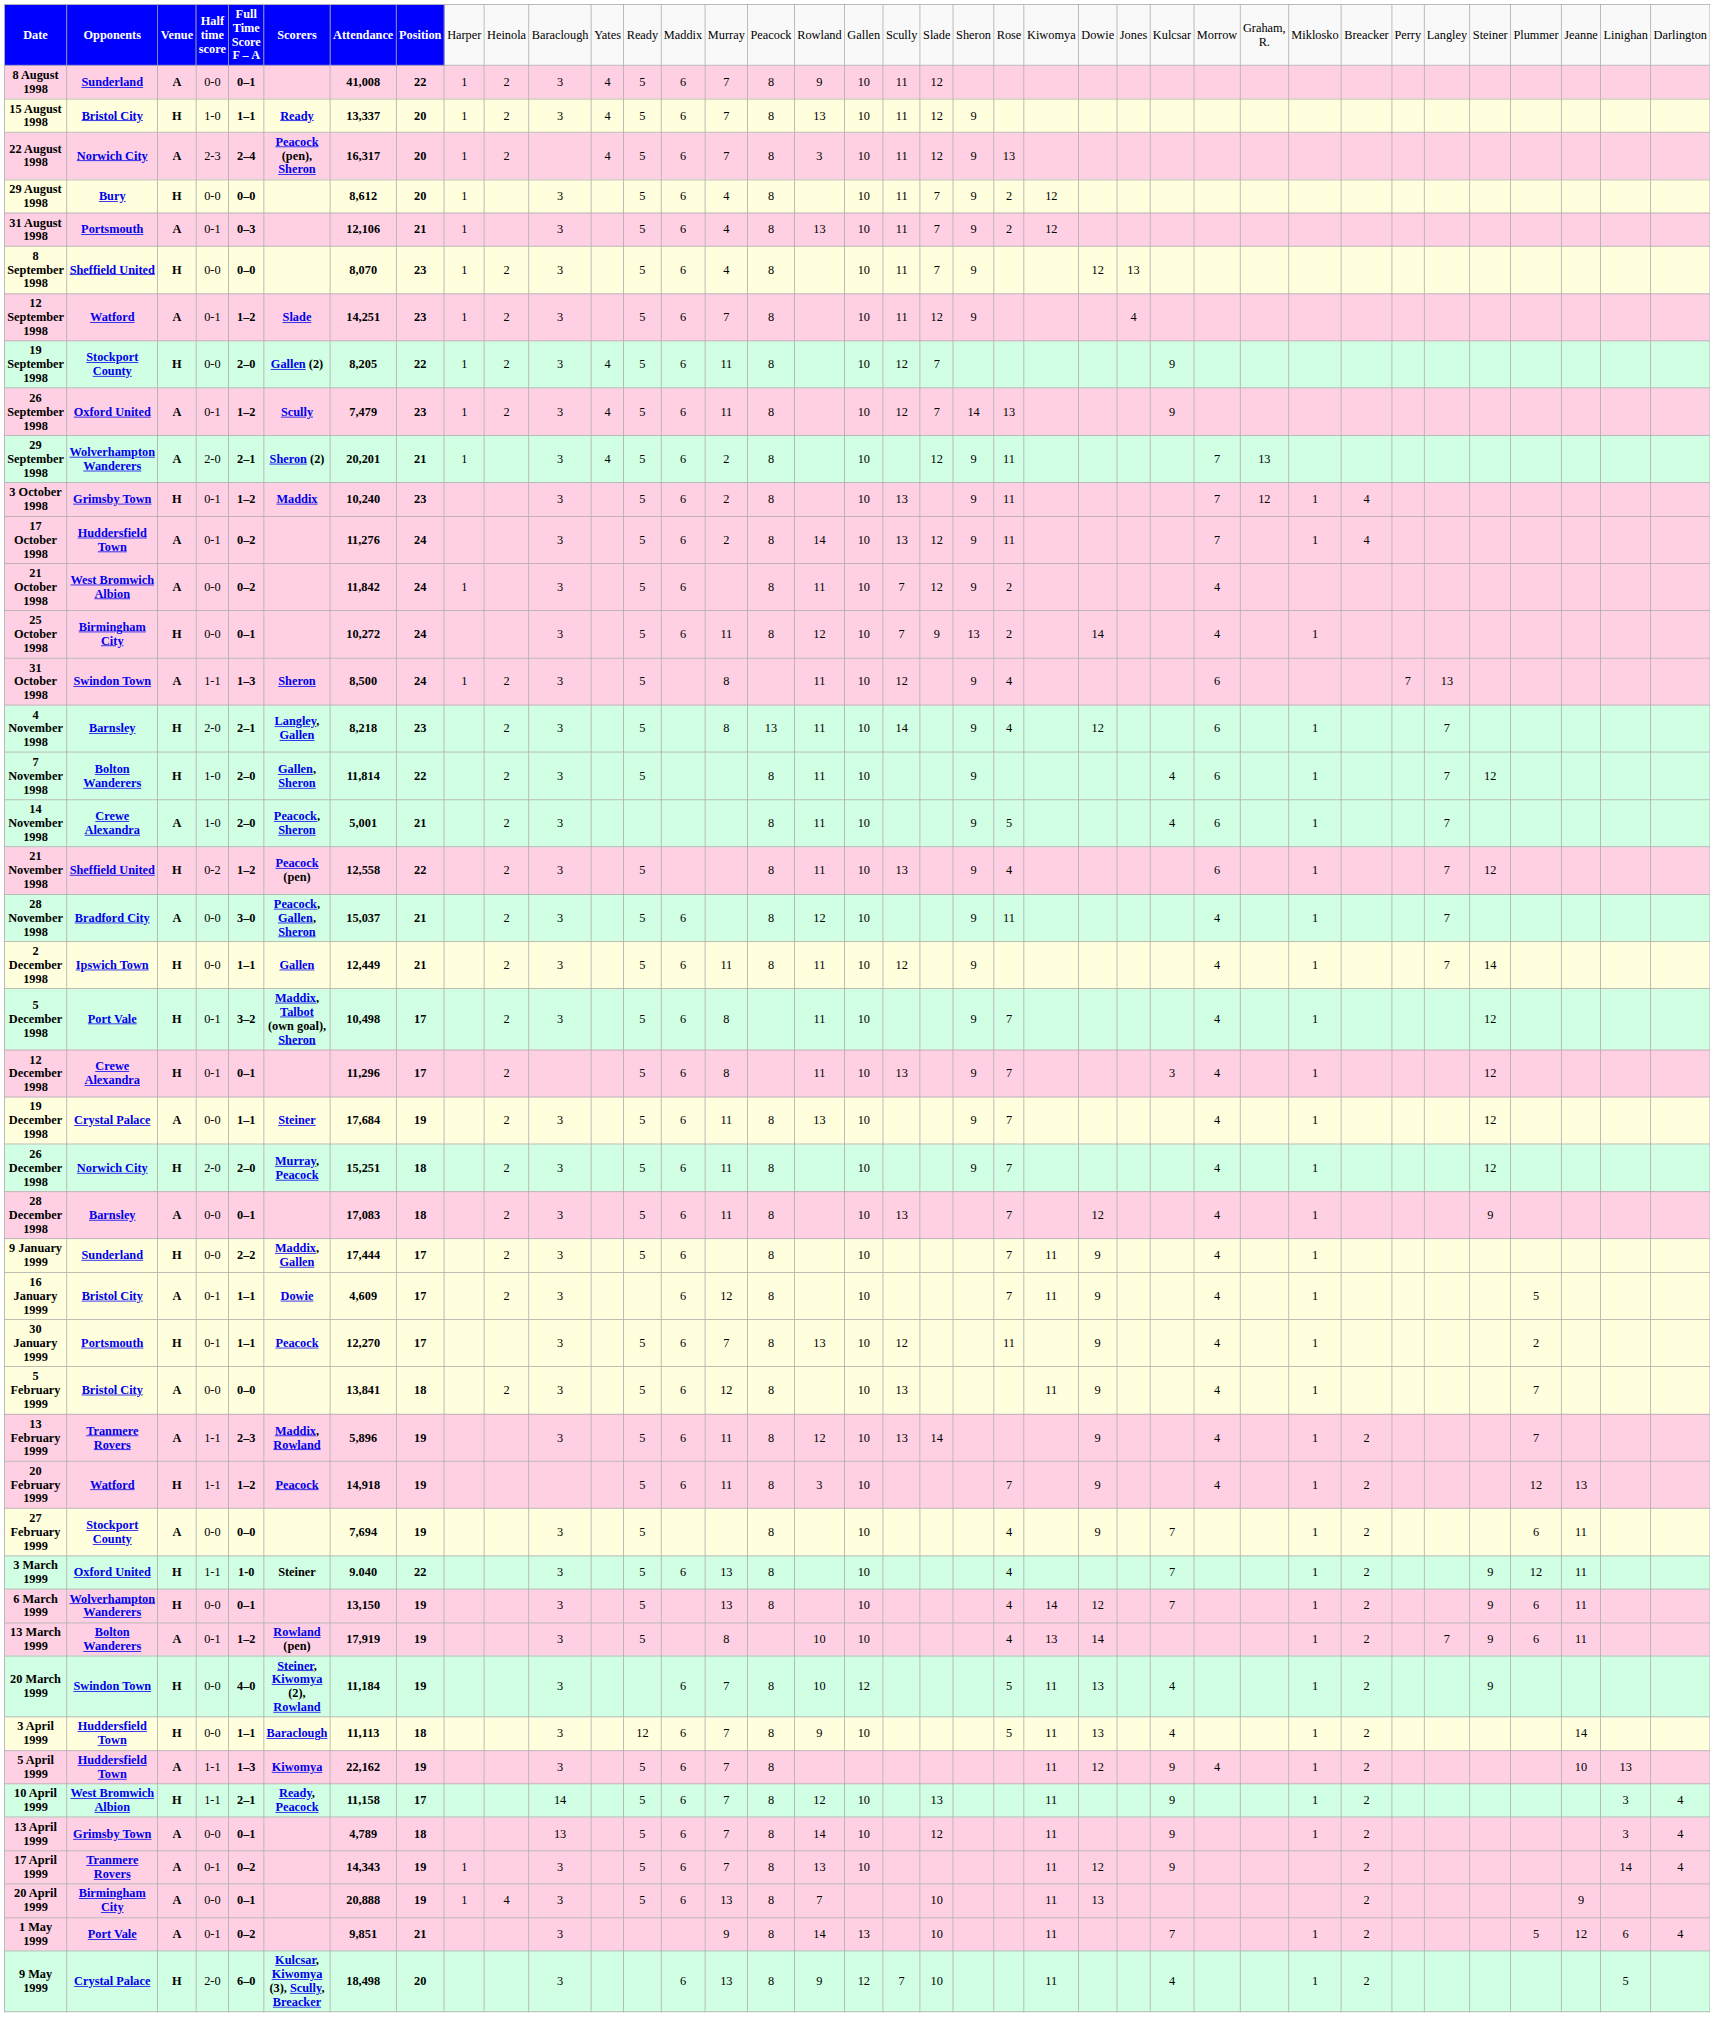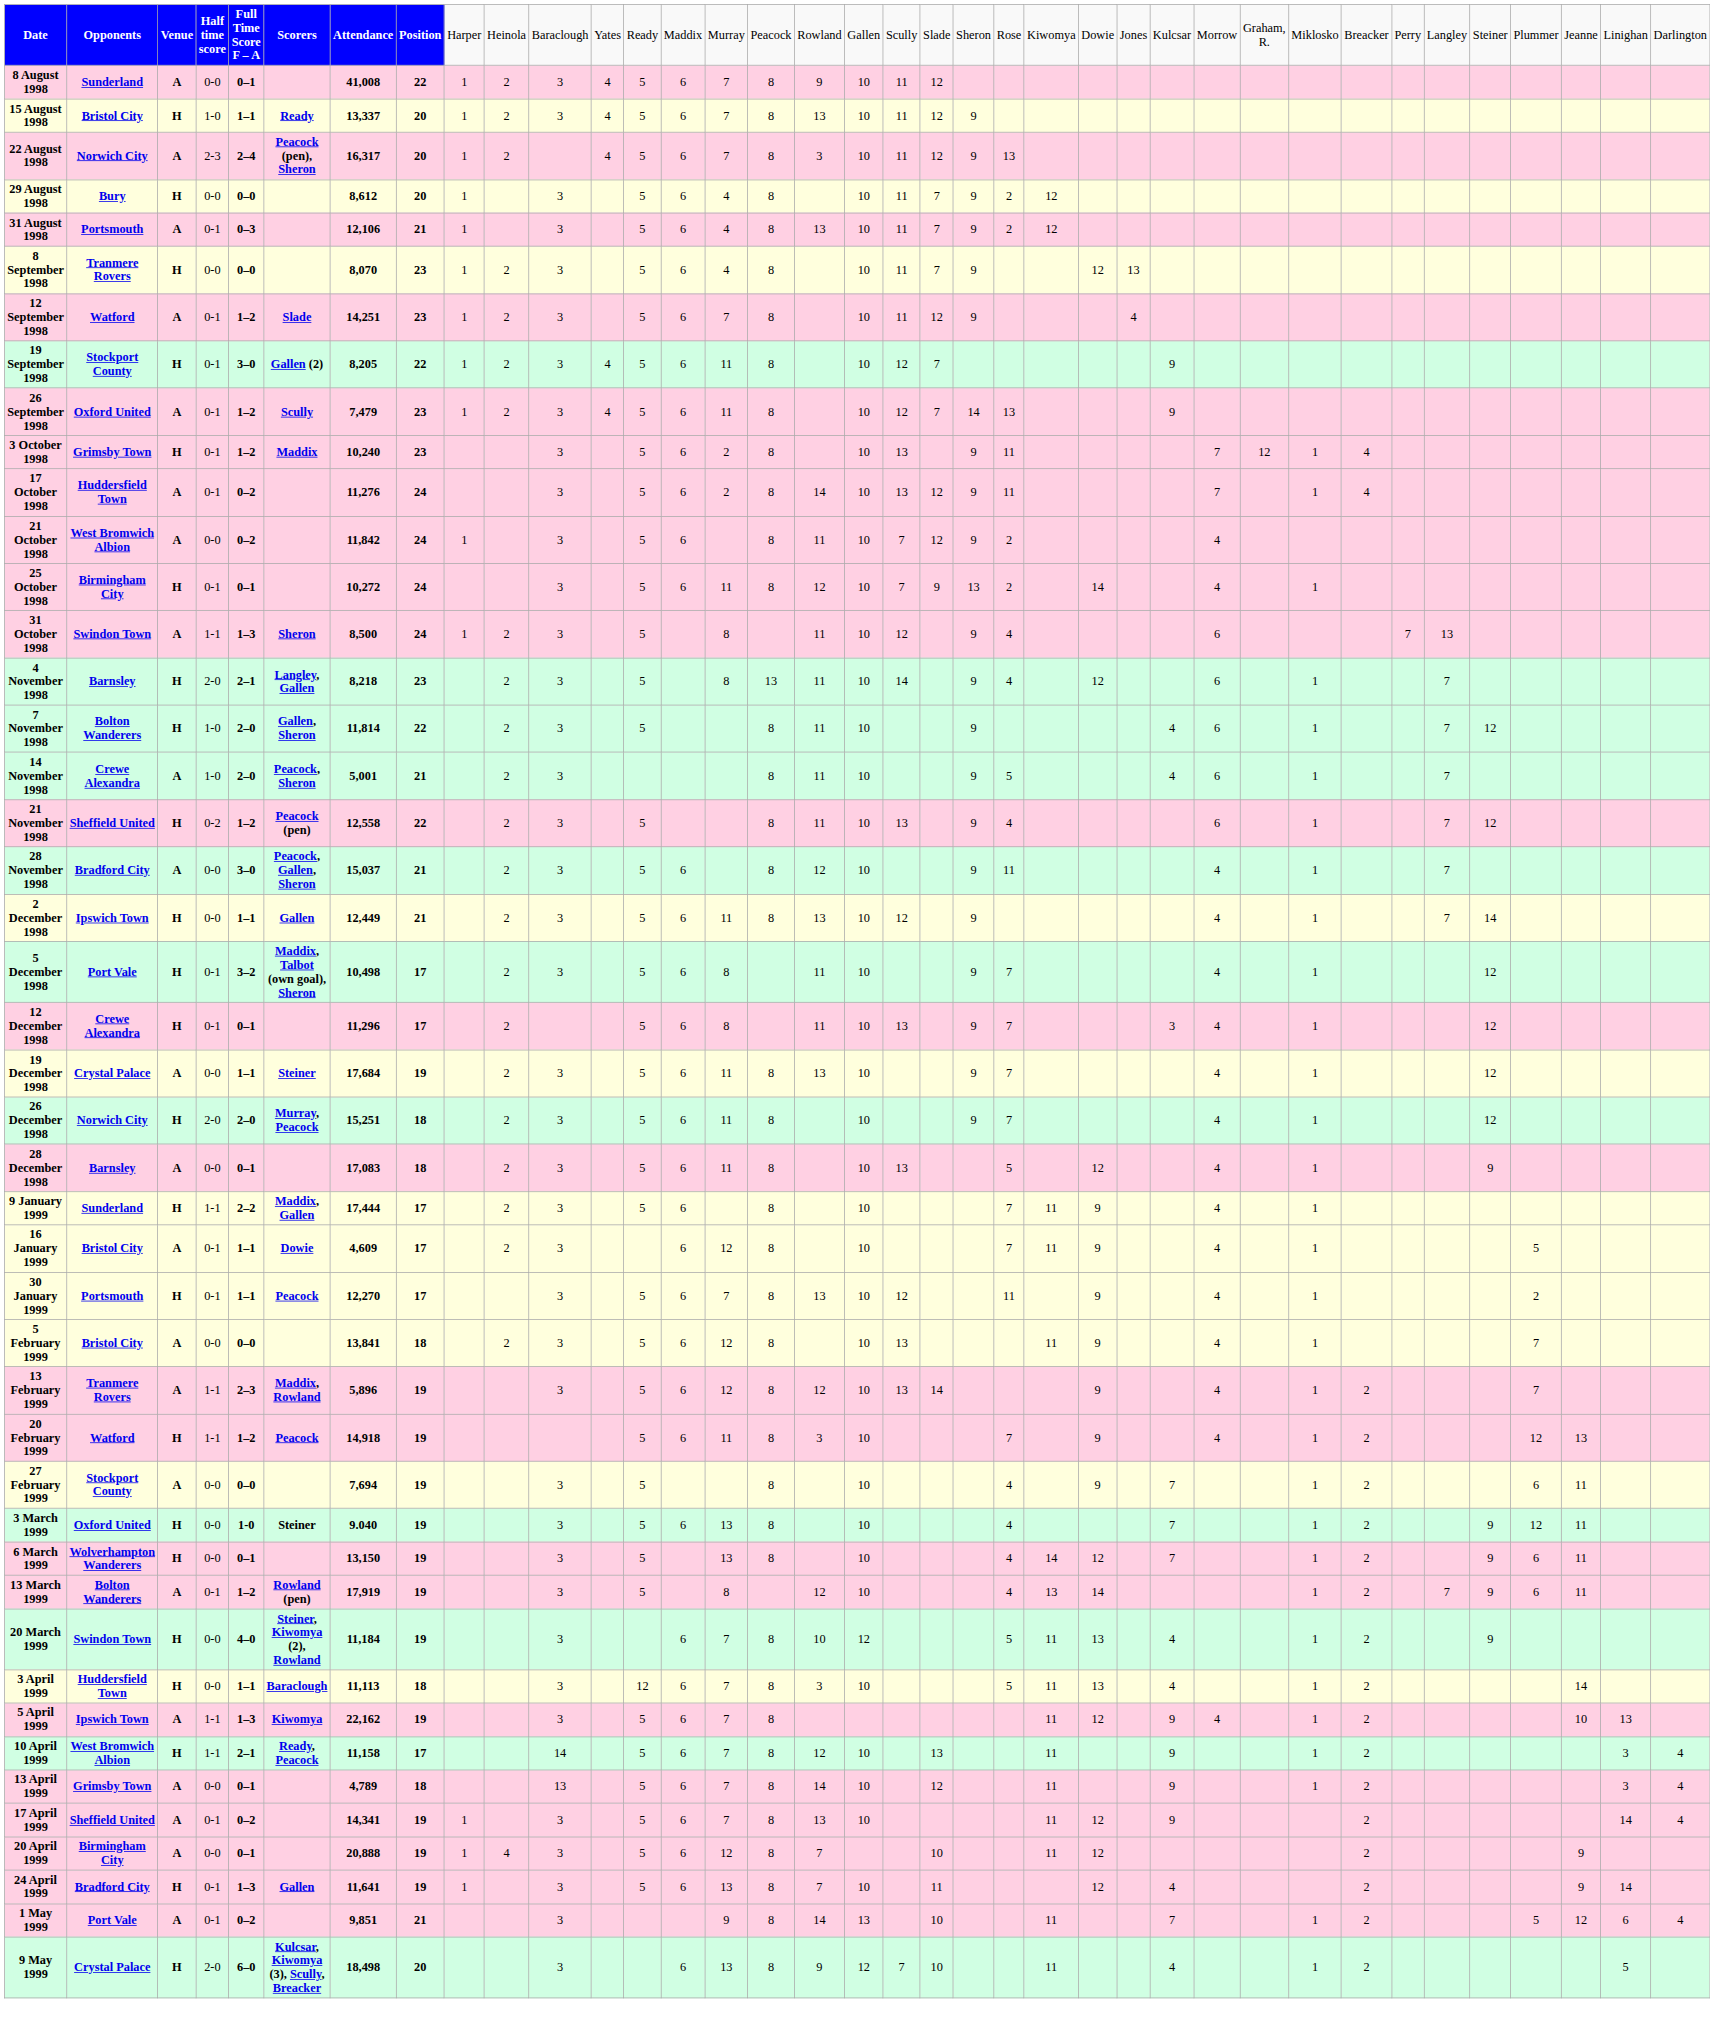8 September 1998 | column 2: Sheffield United -> Tranmere Rovers
19 September 1998 | column 4: 0-0 -> 0-1
19 September 1998 | column 5: 2–0 -> 3–0
- row: 29 September 1998 | Wolverhampton Wanderers | A | 2-0 | 2–1 | Sheron (2) | 20,201 | 21 | 1 | 3 | 4 | 5 | 6 | 2 | 8 | 10 | 12 | 9 | 11 | 7 | 13
25 October 1998 | column 4: 0-0 -> 0-1
2 December 1998 | column 17: 11 -> 13
28 December 1998 | column 22: 7 -> 5
9 January 1999 | column 4: 0-0 -> 1-1
13 February 1999 | column 15: 11 -> 12
3 March 1999 | column 4: 1-1 -> 0-0
3 March 1999 | column 8: 22 -> 19
13 March 1999 | column 17: 10 -> 12
3 April 1999 | column 17: 9 -> 3
5 April 1999 | column 2: Huddersfield Town -> Ipswich Town
17 April 1999 | column 2: Tranmere Rovers -> Sheffield United
17 April 1999 | column 7: 14,343 -> 14,341
20 April 1999 | column 15: 13 -> 12
20 April 1999 | column 24: 13 -> 12
+ row: 24 April 1999 | Bradford City | H | 0-1 | 1–3 | Gallen | 11,641 | 19 | 1 | 3 | 5 | 6 | 13 | 8 | 7 | 10 | 11 | 12 | 4 | 2 | 9 | 14
